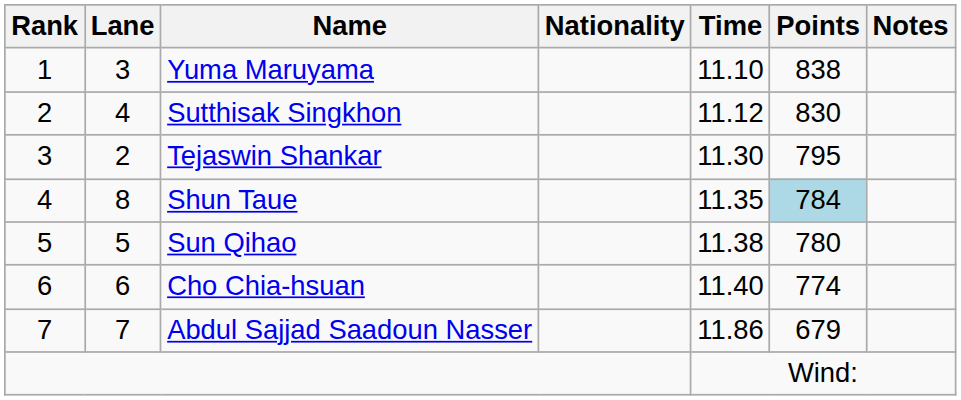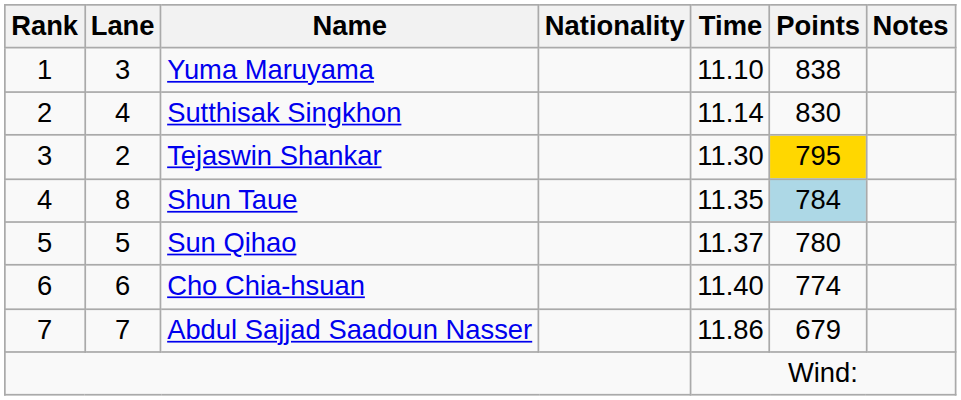Sutthisak Singkhon | Time: 11.12 -> 11.14
Tejaswin Shankar | Points: no background -> gold background
Sun Qihao | Time: 11.38 -> 11.37
